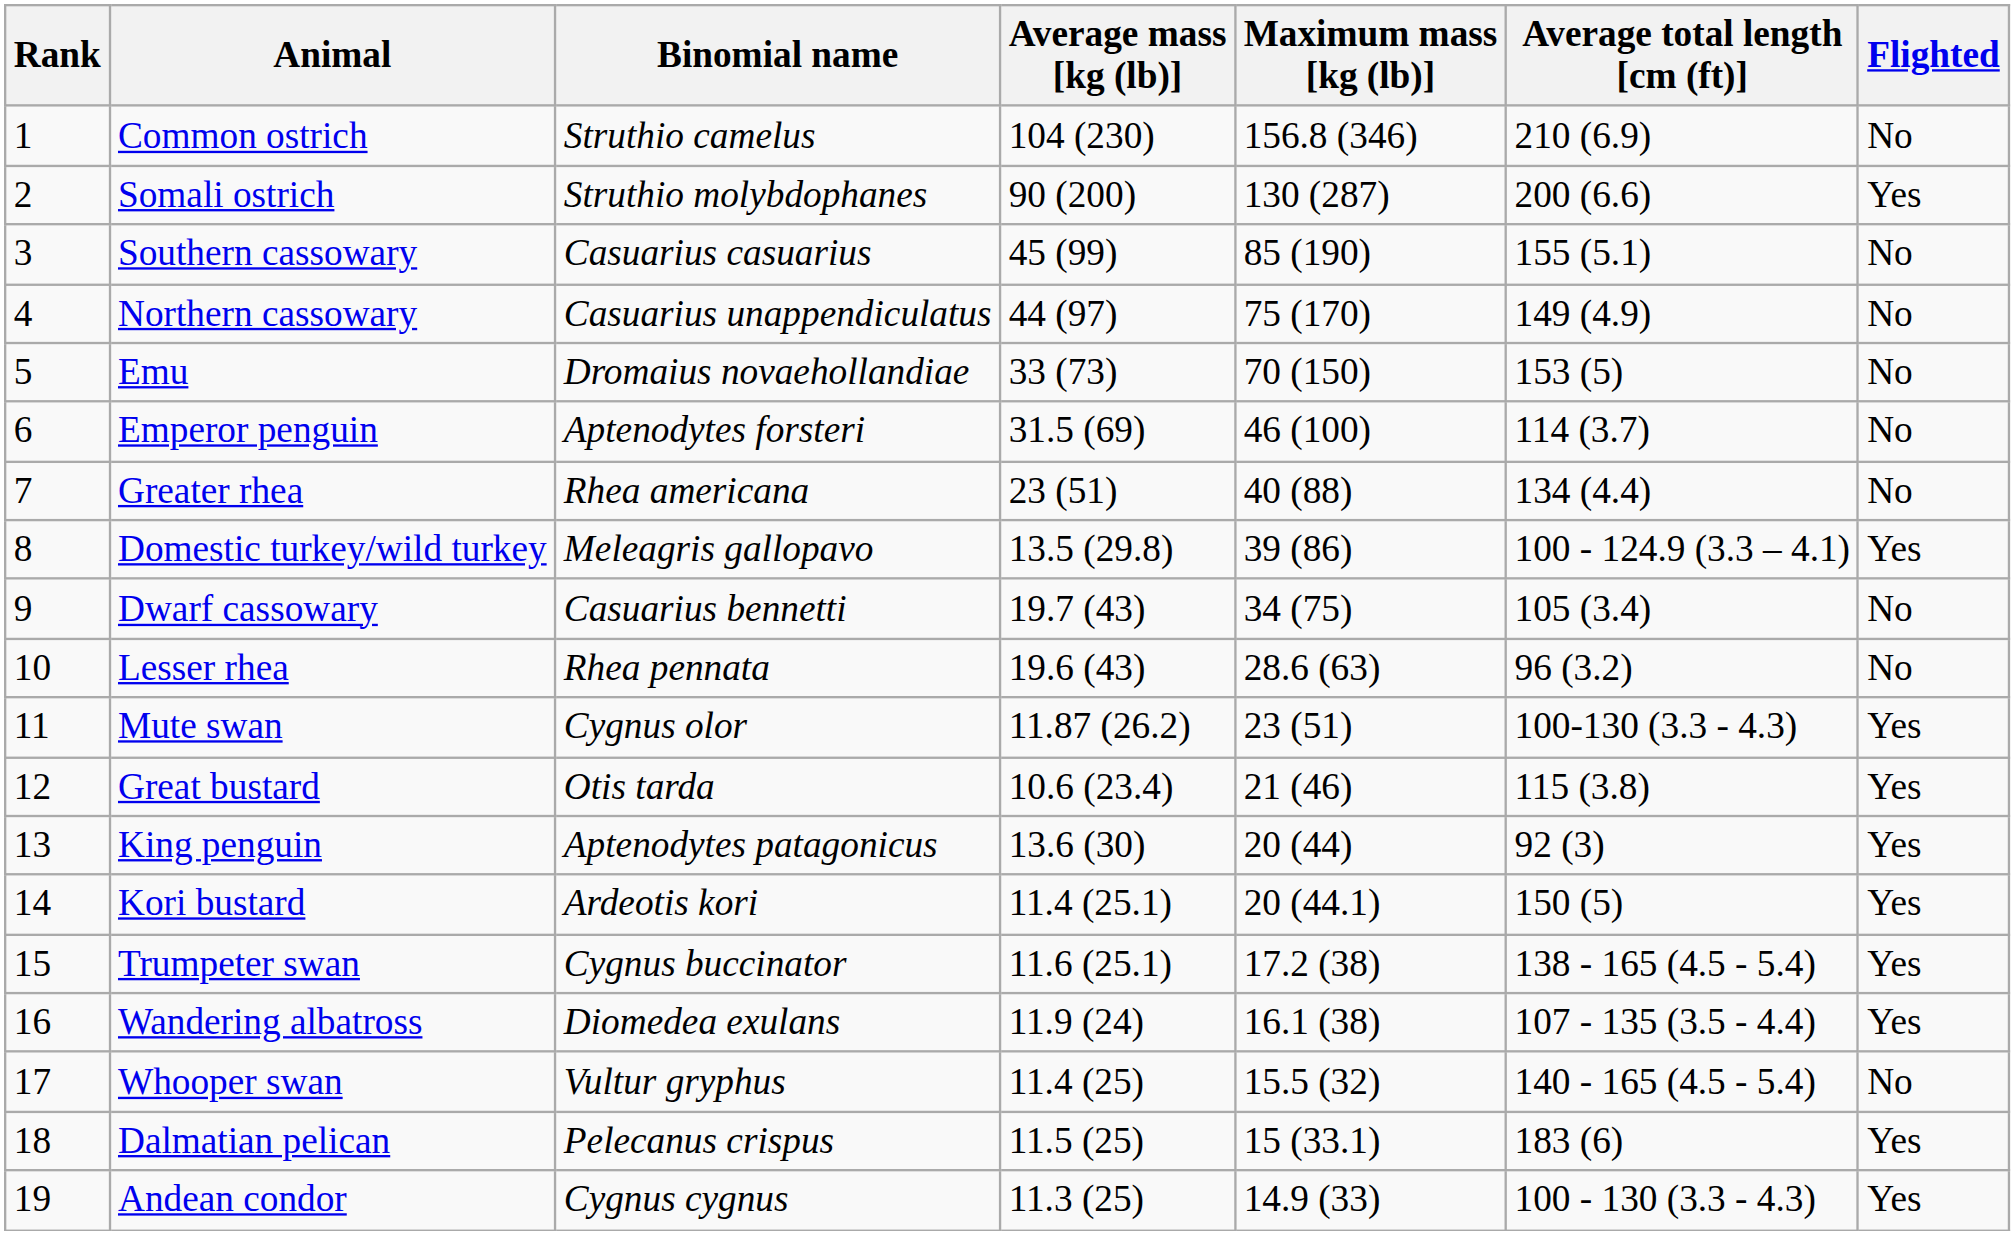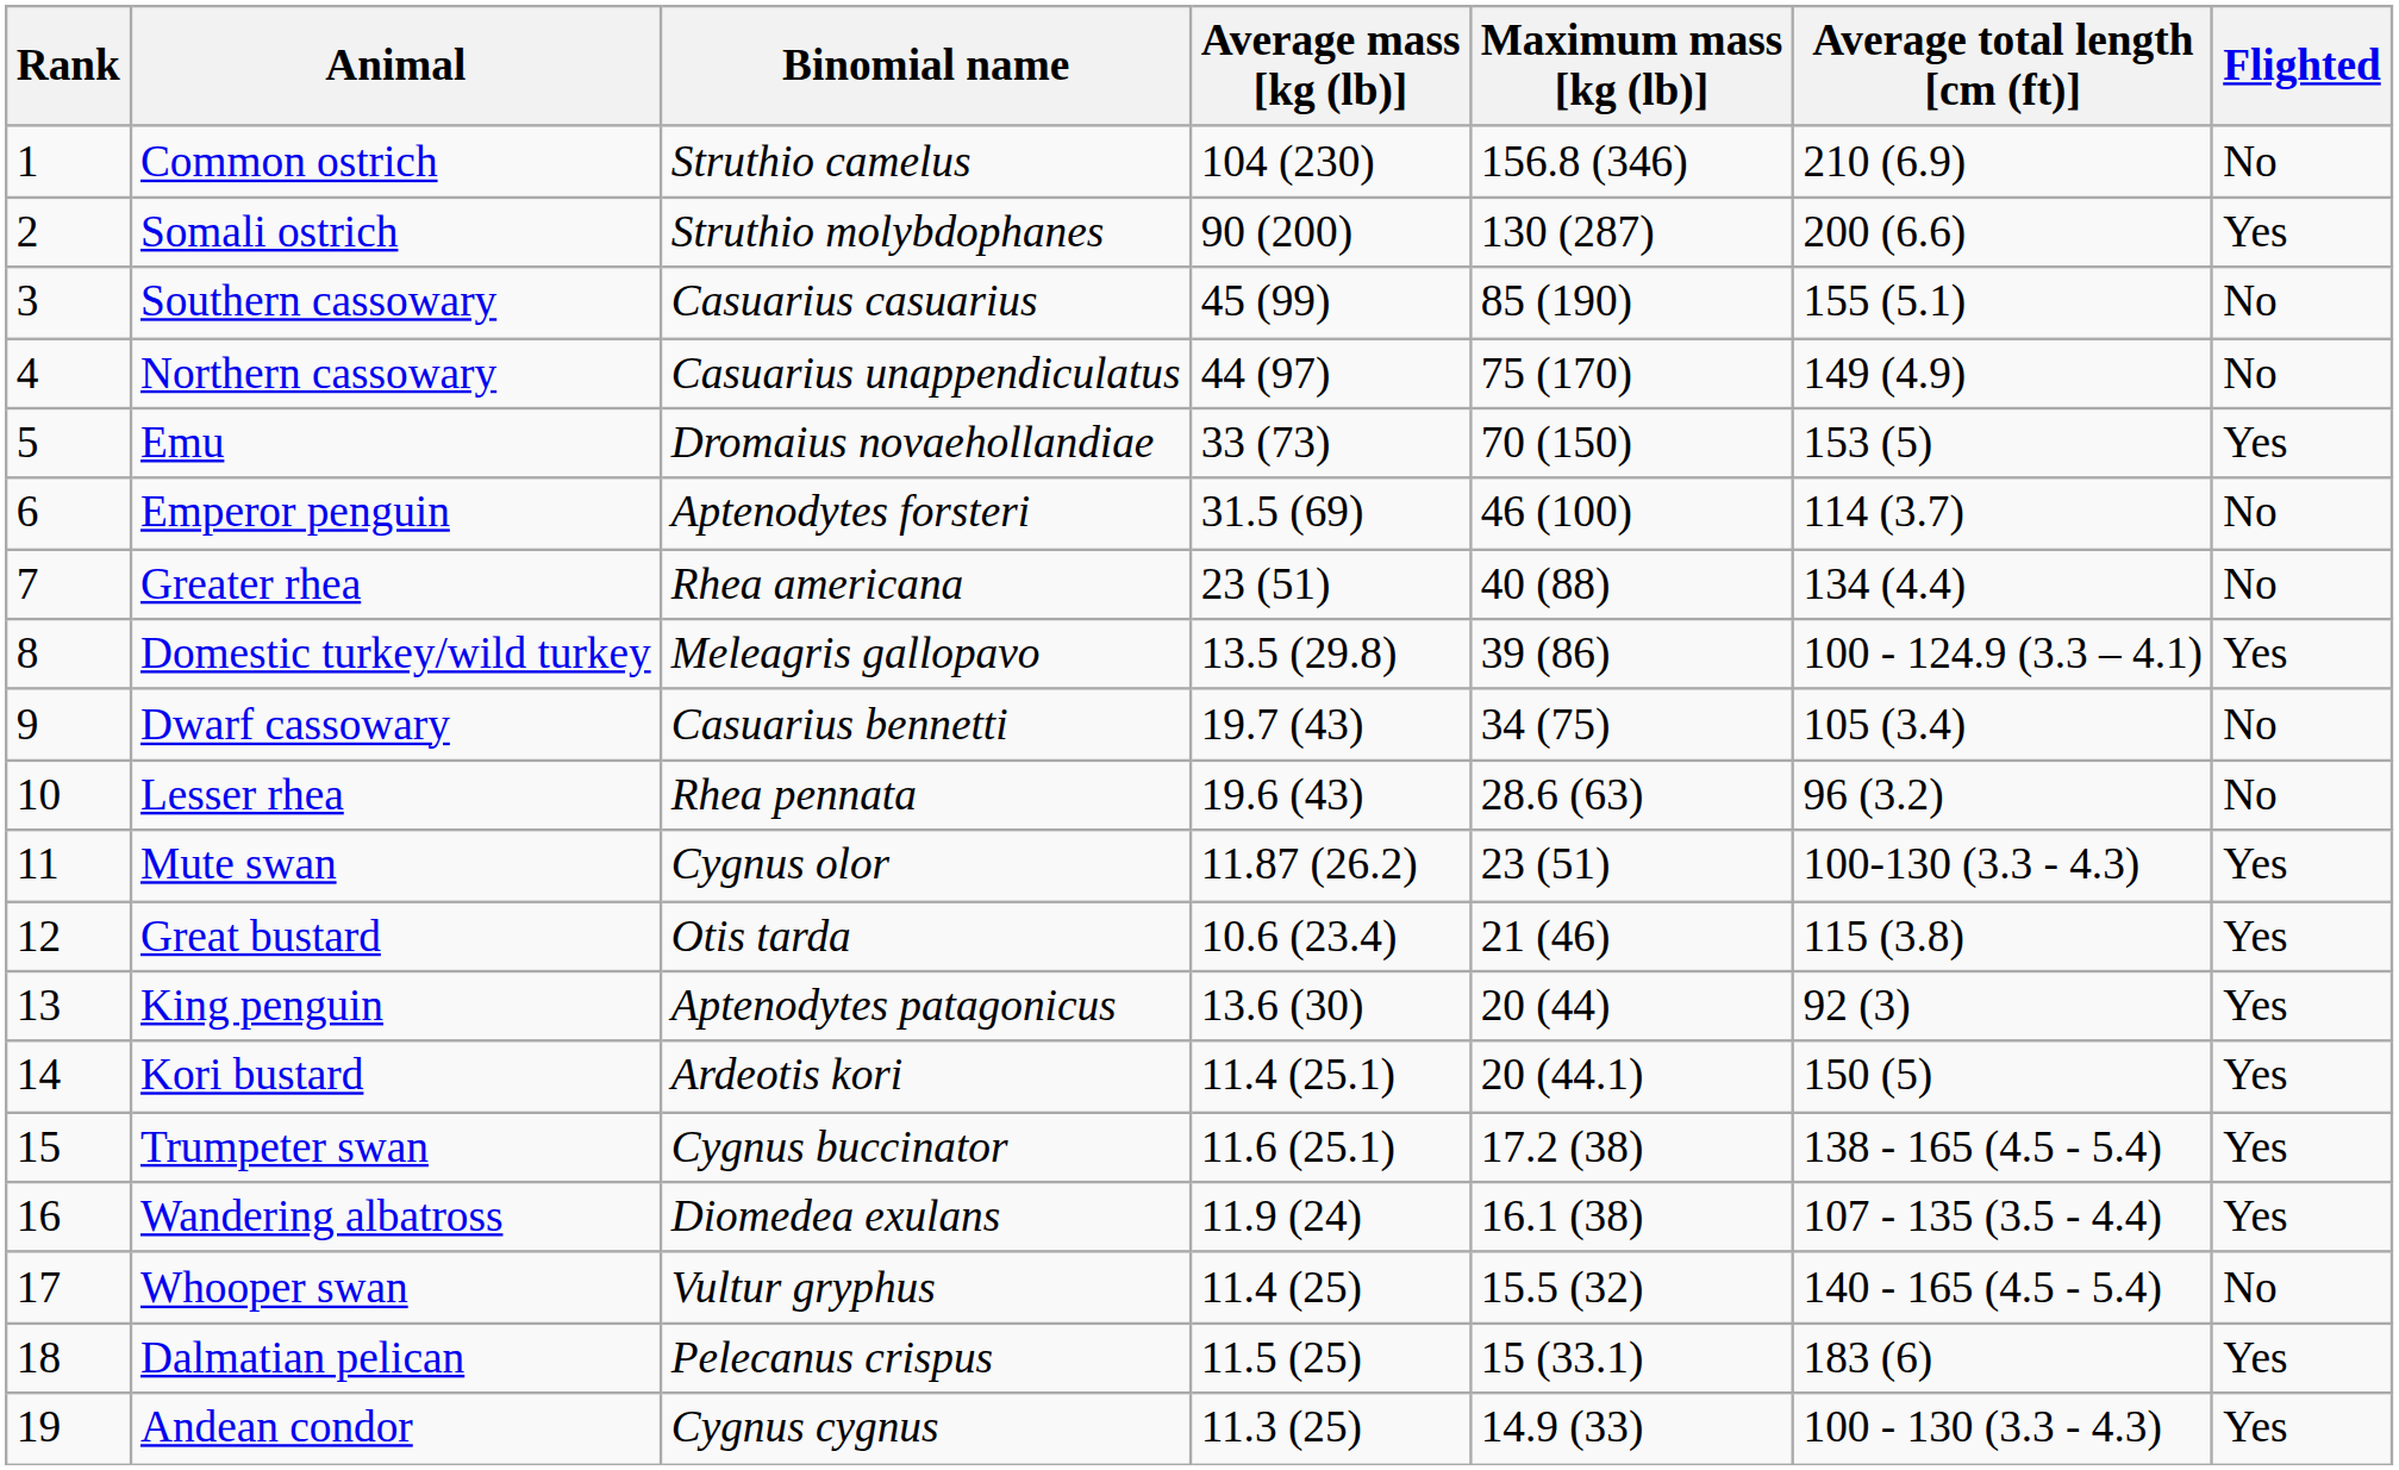Emu | Flighted: No -> Yes
